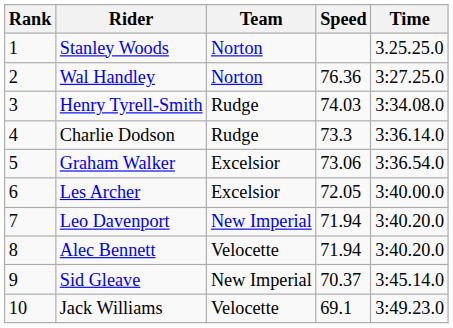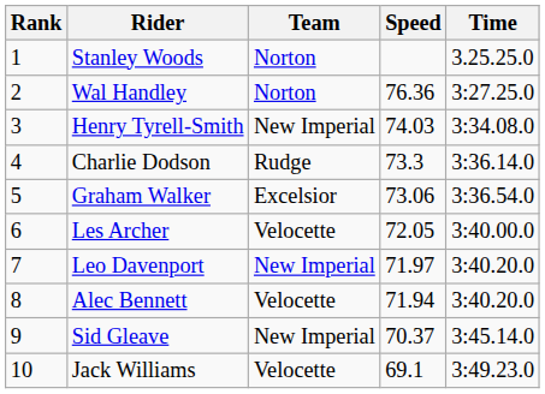Henry Tyrell-Smith | Team: Rudge -> New Imperial
Les Archer | Team: Excelsior -> Velocette
Leo Davenport | Speed: 71.94 -> 71.97
